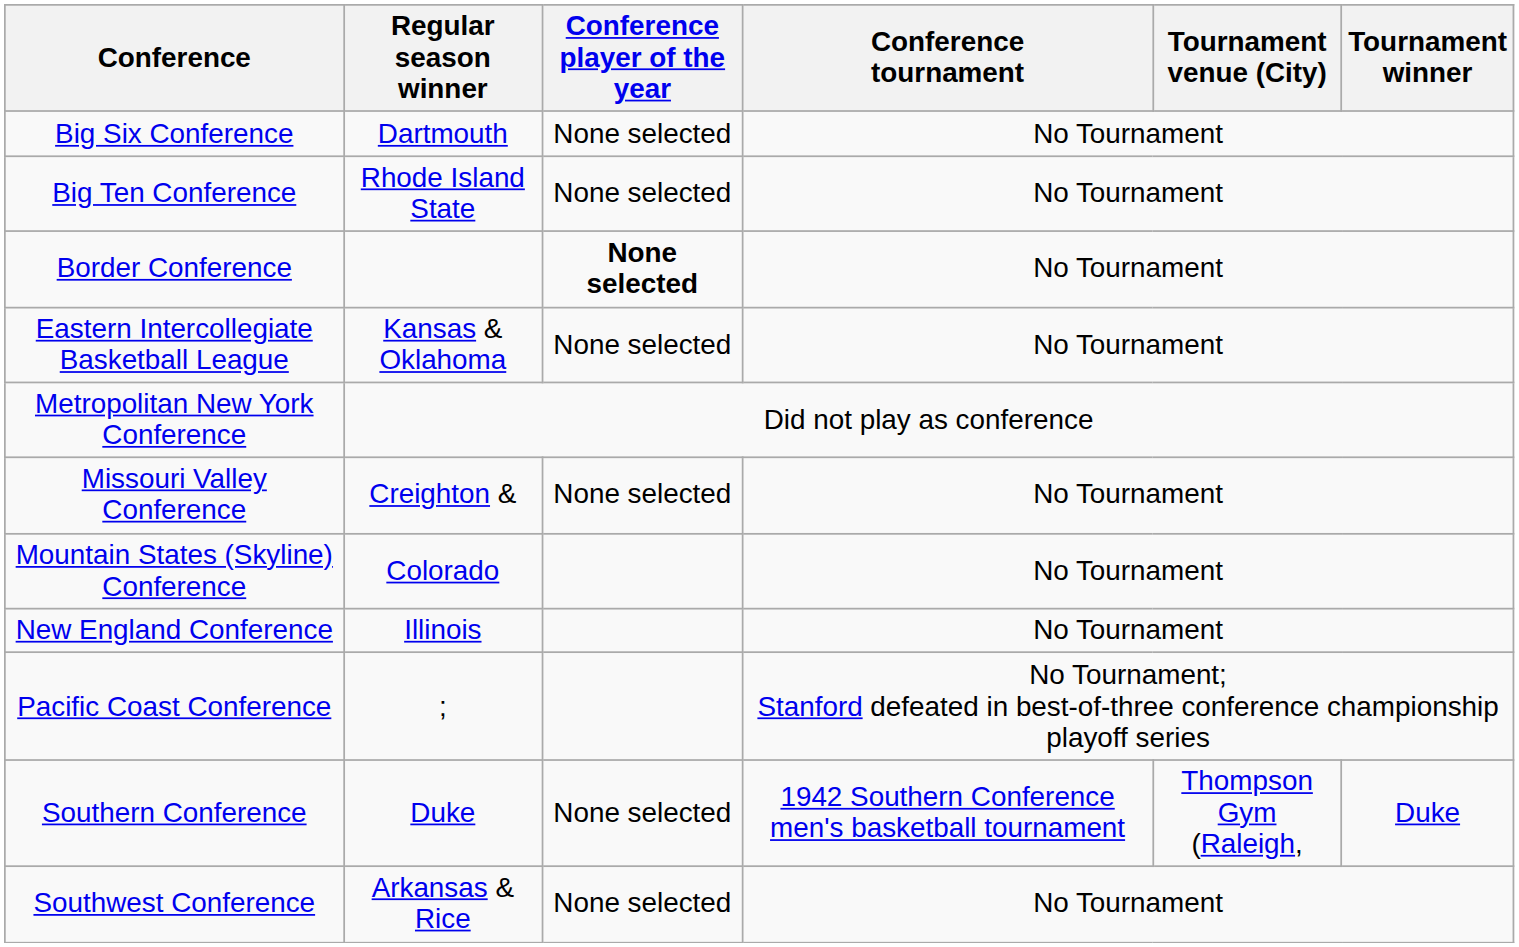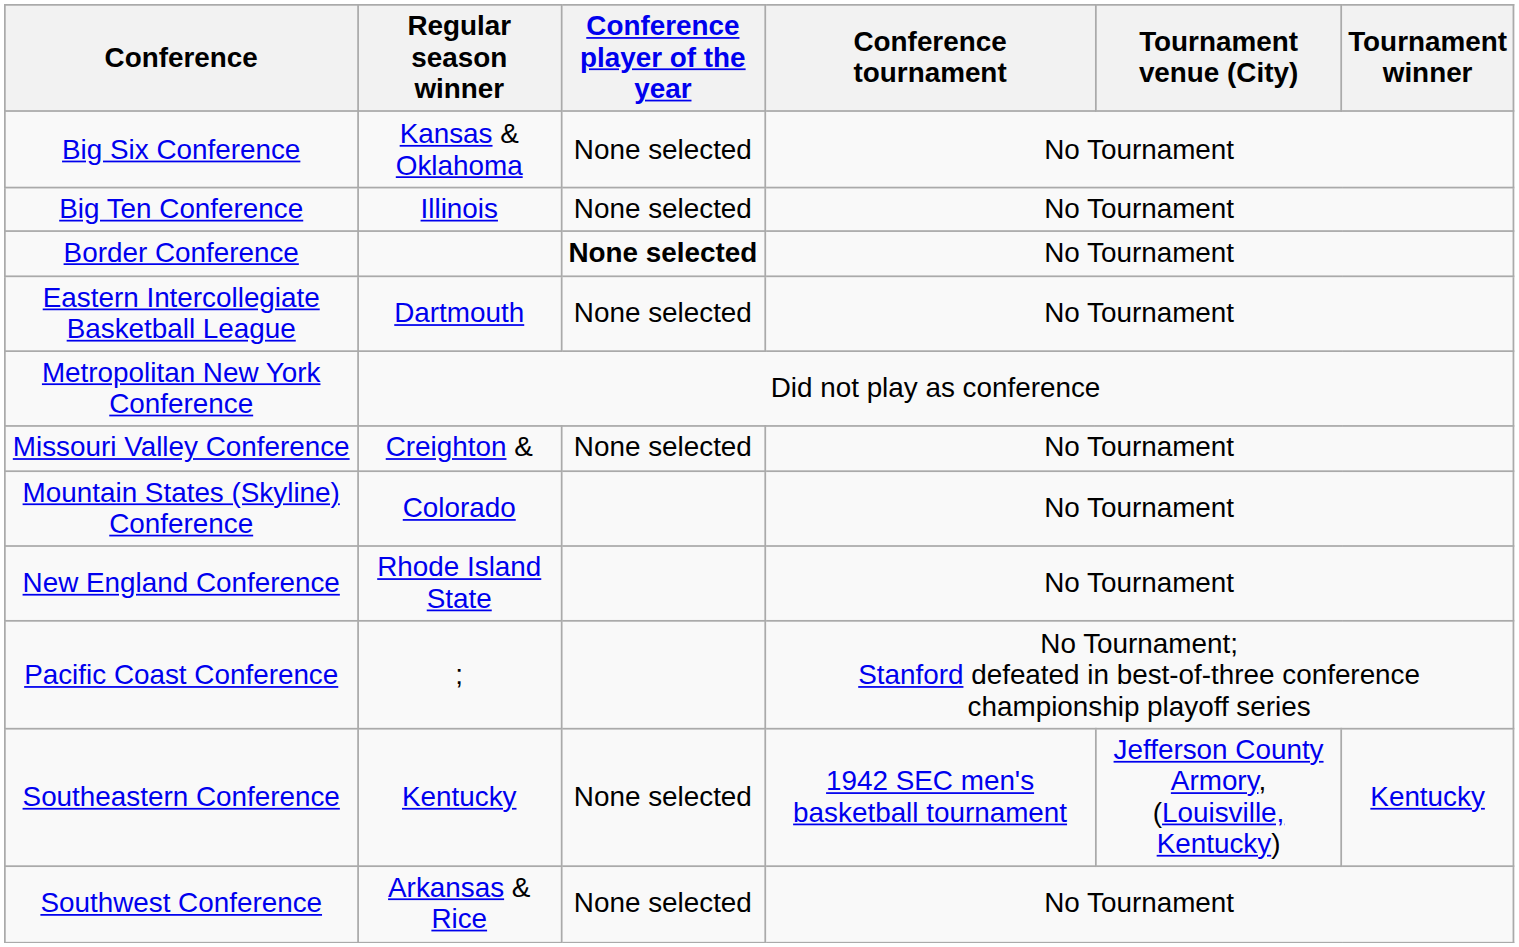Big Six Conference | Regular season winner: Dartmouth -> Kansas & Oklahoma
Big Ten Conference | Regular season winner: Rhode Island State -> Illinois
Eastern Intercollegiate Basketball League | Regular season winner: Kansas & Oklahoma -> Dartmouth
New England Conference | Regular season winner: Illinois -> Rhode Island State
+ row: Southeastern Conference | Kentucky | None selected | 1942 SEC men's basketball tournament | Jefferson County Armory, (Louisville, Kentucky) | Kentucky
- row: Southern Conference | Duke | None selected | 1942 Southern Conference men's basketball tournament | Thompson Gym (Raleigh, | Duke
